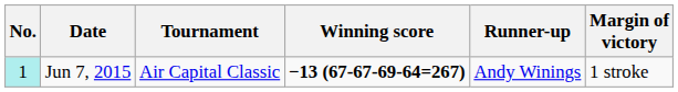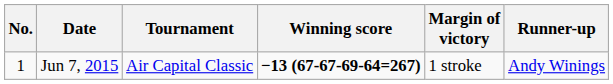columns swapped: Margin of victory <-> Runner-up
Jun 7, 2015 | No.: paleturquoise background -> no background
